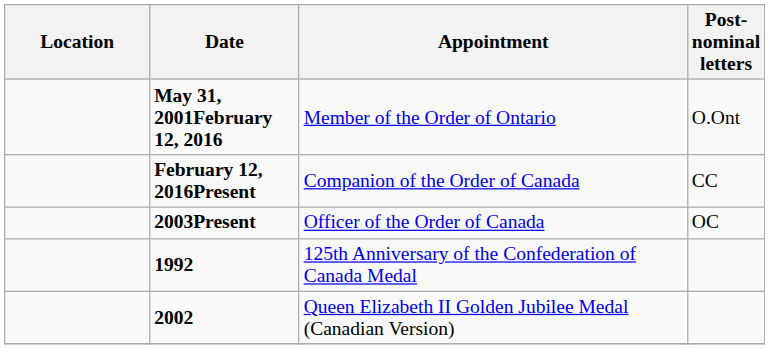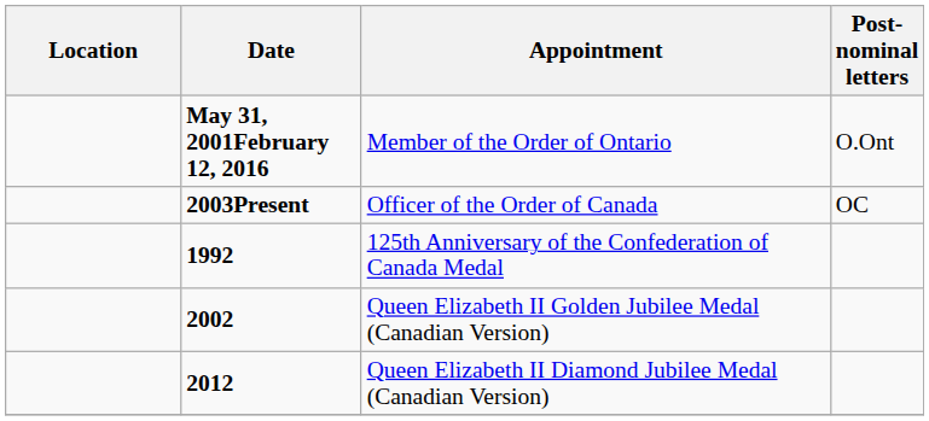- row: February 12, 2016Present | Companion of the Order of Canada | CC
+ row: 2012 | Queen Elizabeth II Diamond Jubilee Medal (Canadian Version)
